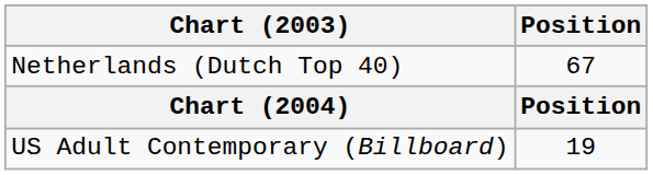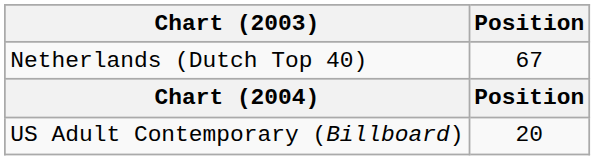US Adult Contemporary (Billboard) | Position: 19 -> 20
